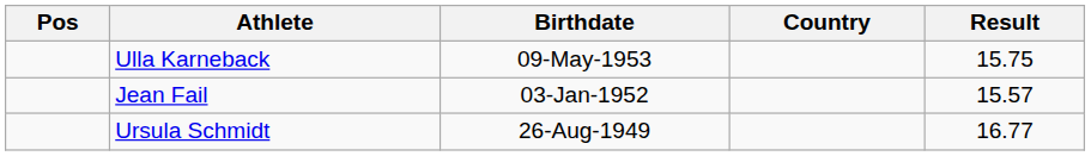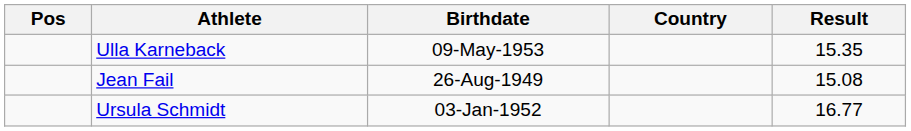Ulla Karneback | Result: 15.75 -> 15.35
Jean Fail | Birthdate: 03-Jan-1952 -> 26-Aug-1949
Jean Fail | Result: 15.57 -> 15.08
Ursula Schmidt | Birthdate: 26-Aug-1949 -> 03-Jan-1952
